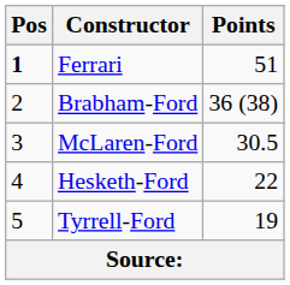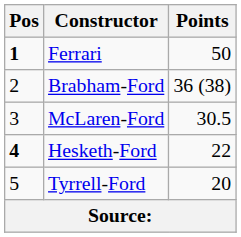Ferrari | Points: 51 -> 50
Hesketh-Ford | Pos: normal -> bold
Tyrrell-Ford | Points: 19 -> 20
